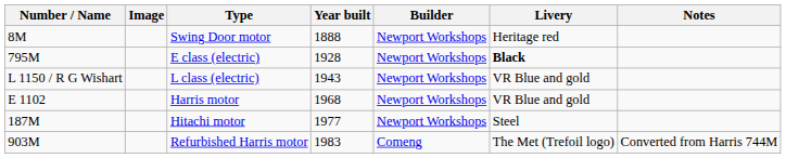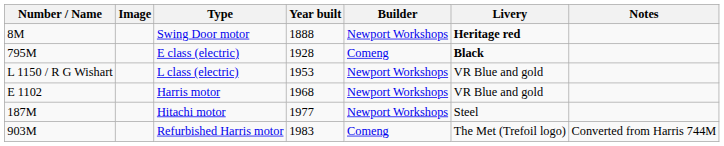Swing Door motor | Livery: normal -> bold
E class (electric) | Builder: Newport Workshops -> Comeng
L class (electric) | Year built: 1943 -> 1953
